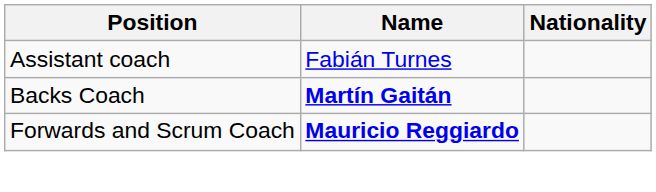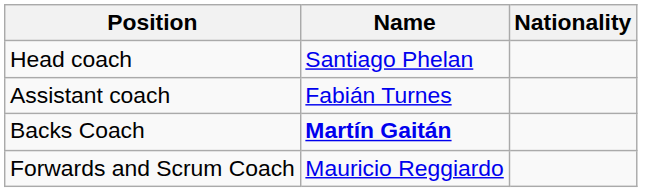+ row: Head coach | Santiago Phelan
Forwards and Scrum Coach | Name: bold -> normal
